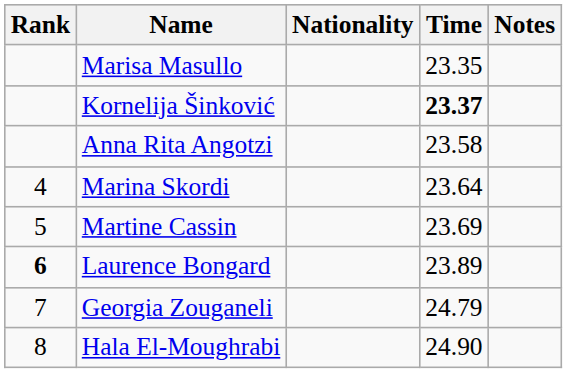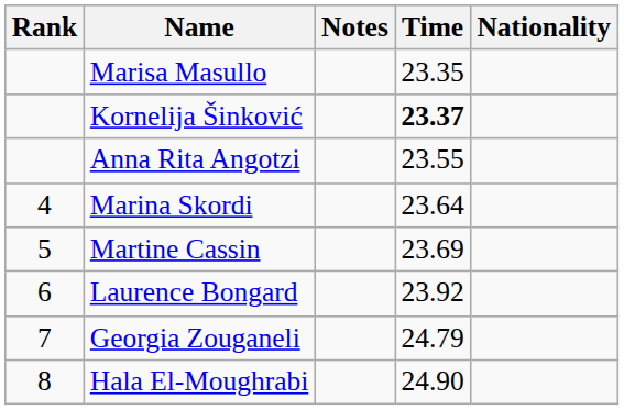columns swapped: Nationality <-> Notes
Anna Rita Angotzi | Time: 23.58 -> 23.55
Laurence Bongard | Rank: bold -> normal
Laurence Bongard | Time: 23.89 -> 23.92
